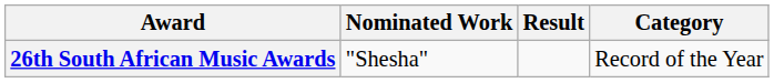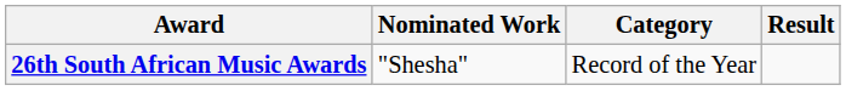columns swapped: Category <-> Result
